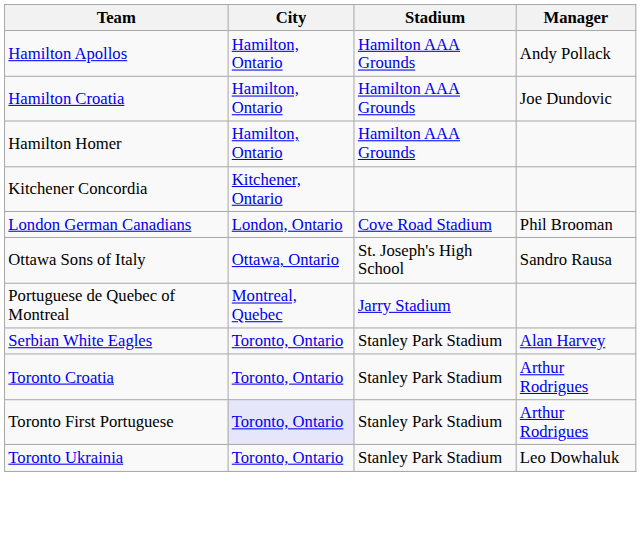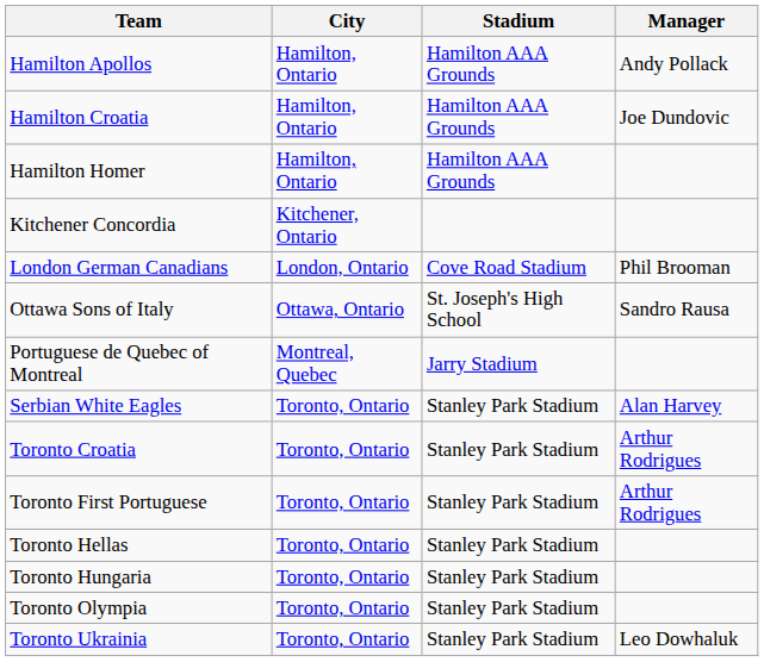Toronto First Portuguese | City: lavender background -> no background
+ row: Toronto Hellas | Toronto, Ontario | Stanley Park Stadium
+ row: Toronto Hungaria | Toronto, Ontario | Stanley Park Stadium
+ row: Toronto Olympia | Toronto, Ontario | Stanley Park Stadium
